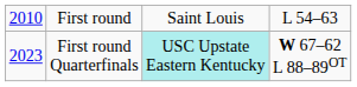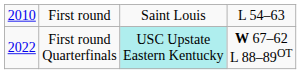First round Quarterfinals | column 1: 2023 -> 2022
